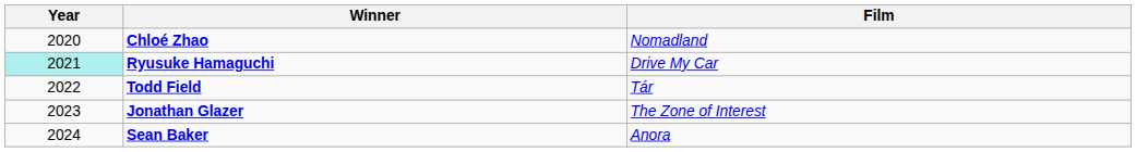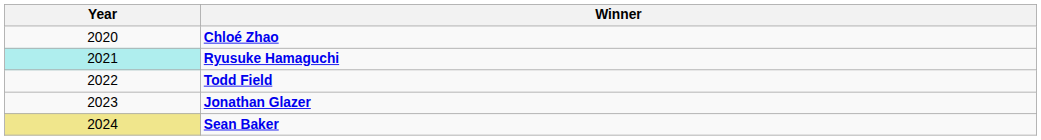- column: Film | Nomadland | Drive My Car | Tár | The Zone of Interest | Anora
Sean Baker | Year: no background -> khaki background
